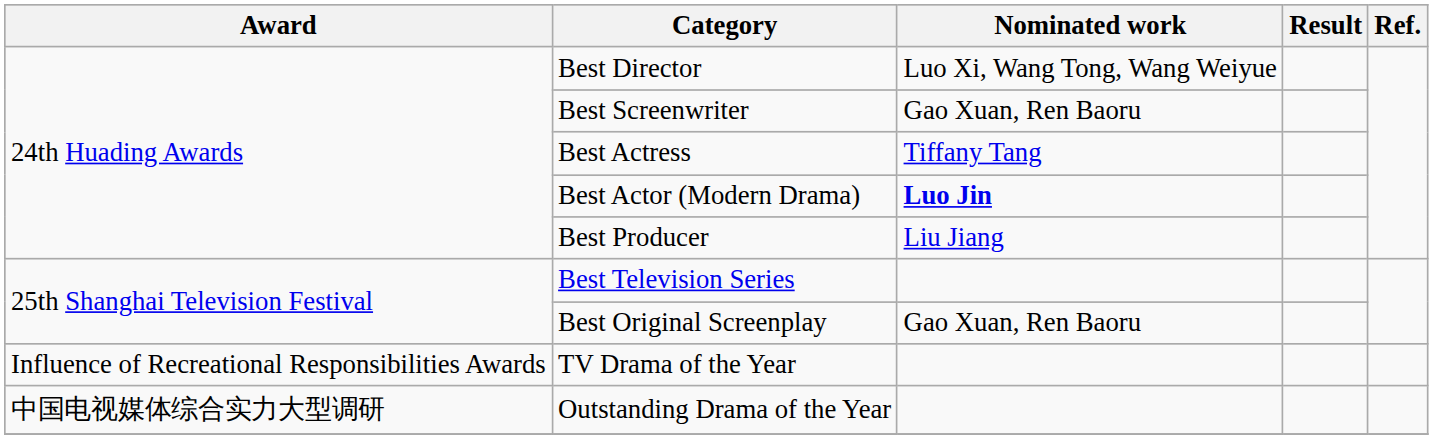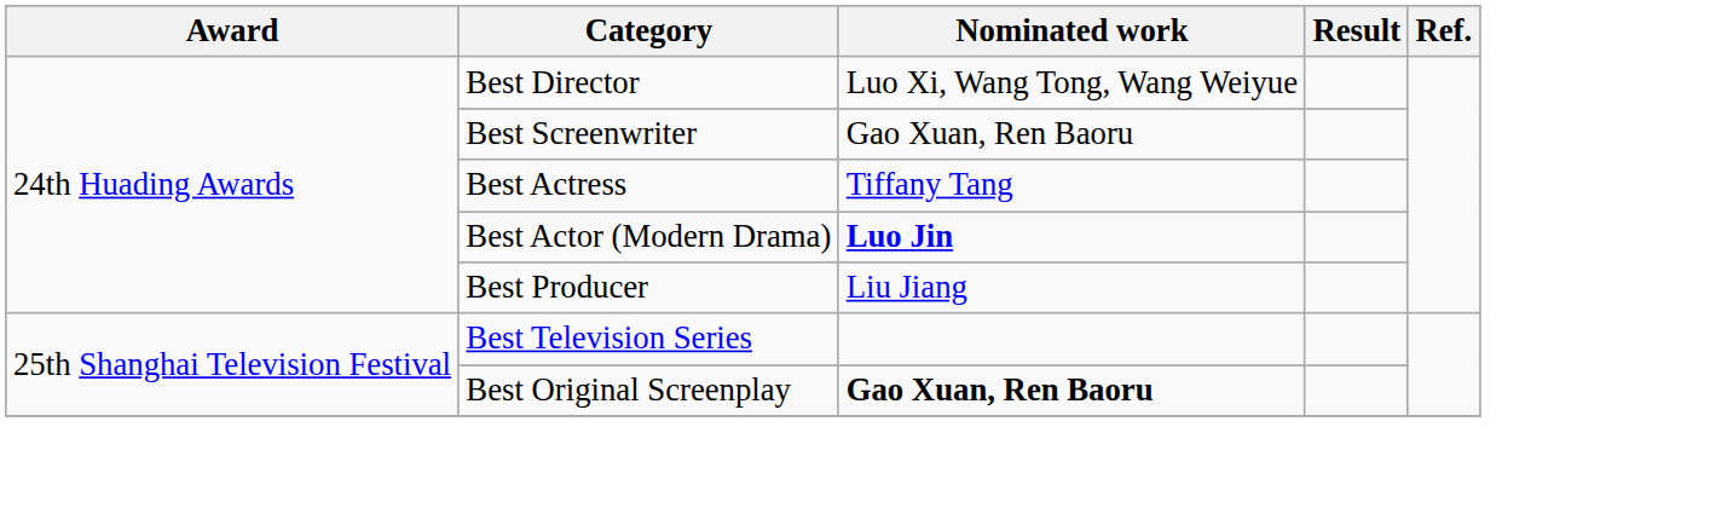Best Original Screenplay | Nominated work: normal -> bold
- row: Influence of Recreational Responsibilities Awards | TV Drama of the Year
- row: 中国电视媒体综合实力大型调研 | Outstanding Drama of the Year
